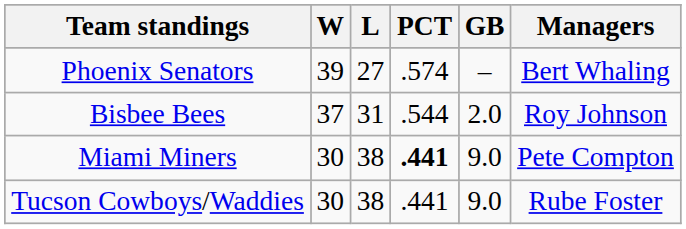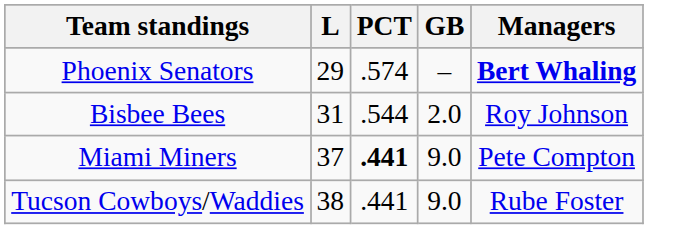- column: W | 39 | 37 | 30 | 30
Phoenix Senators | L: 27 -> 29
Phoenix Senators | Managers: normal -> bold
Miami Miners | L: 38 -> 37
